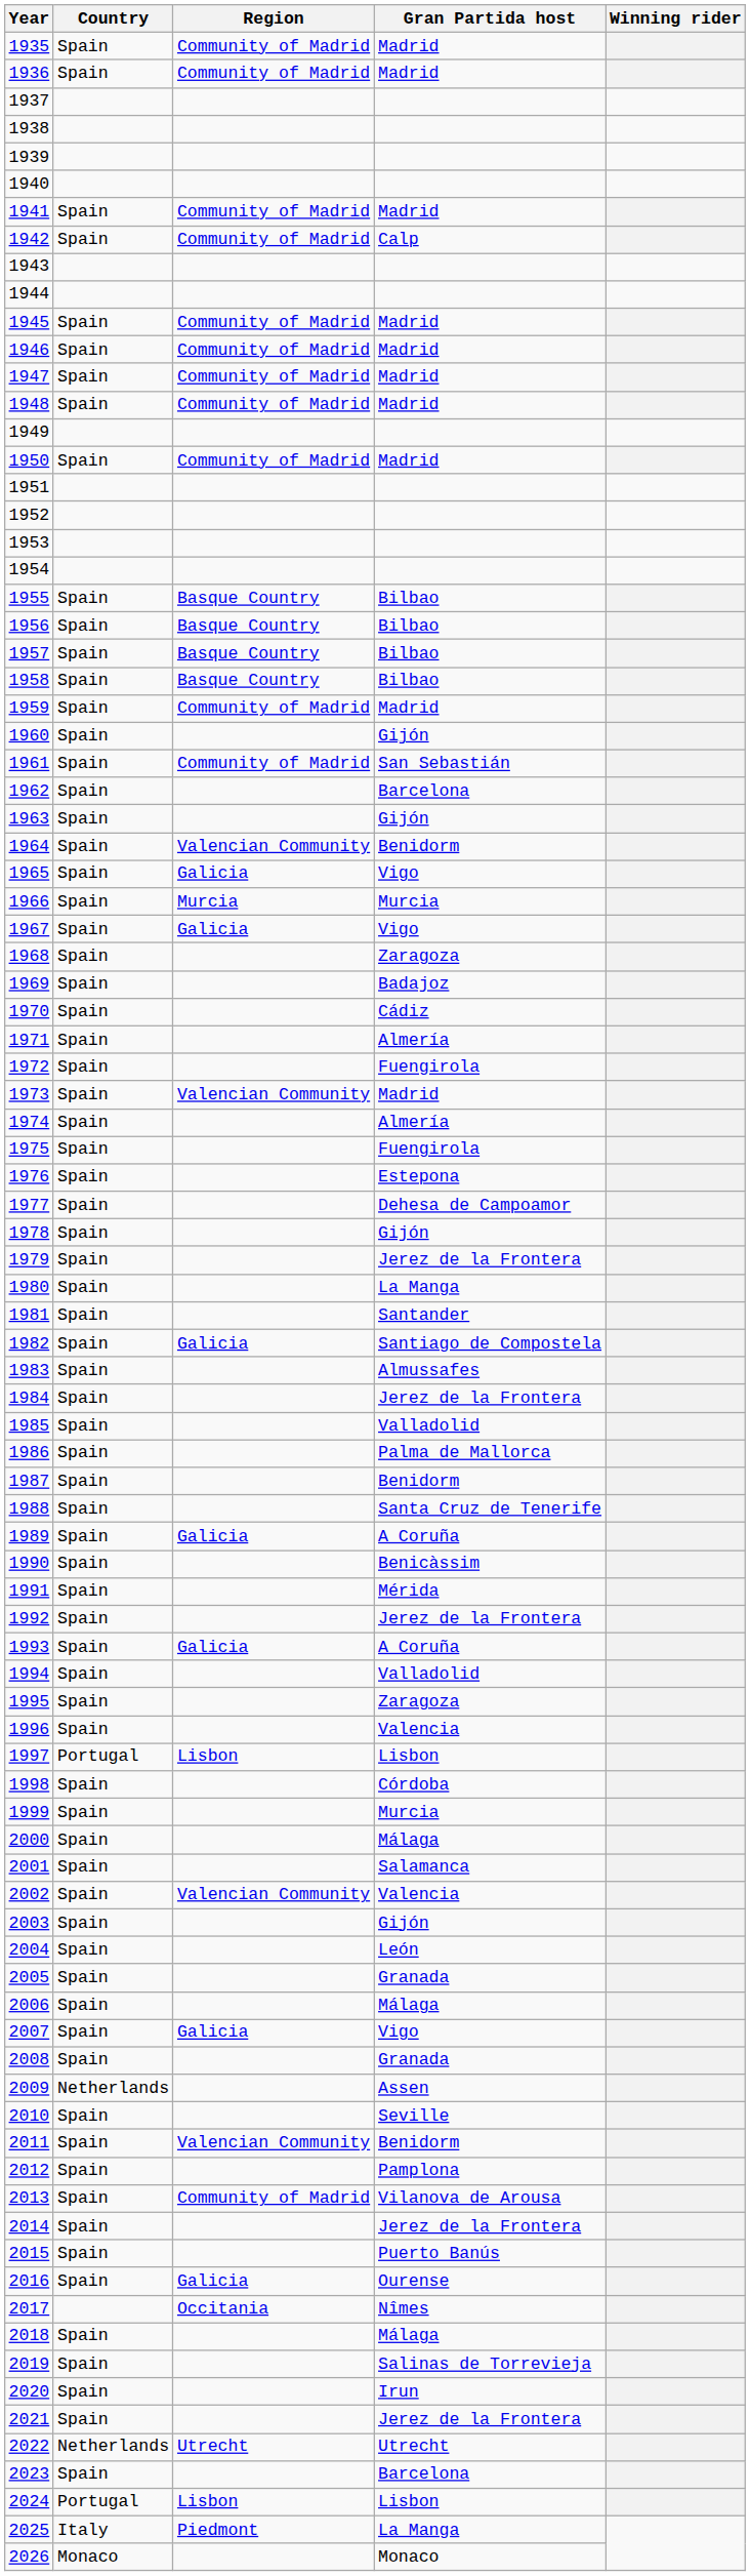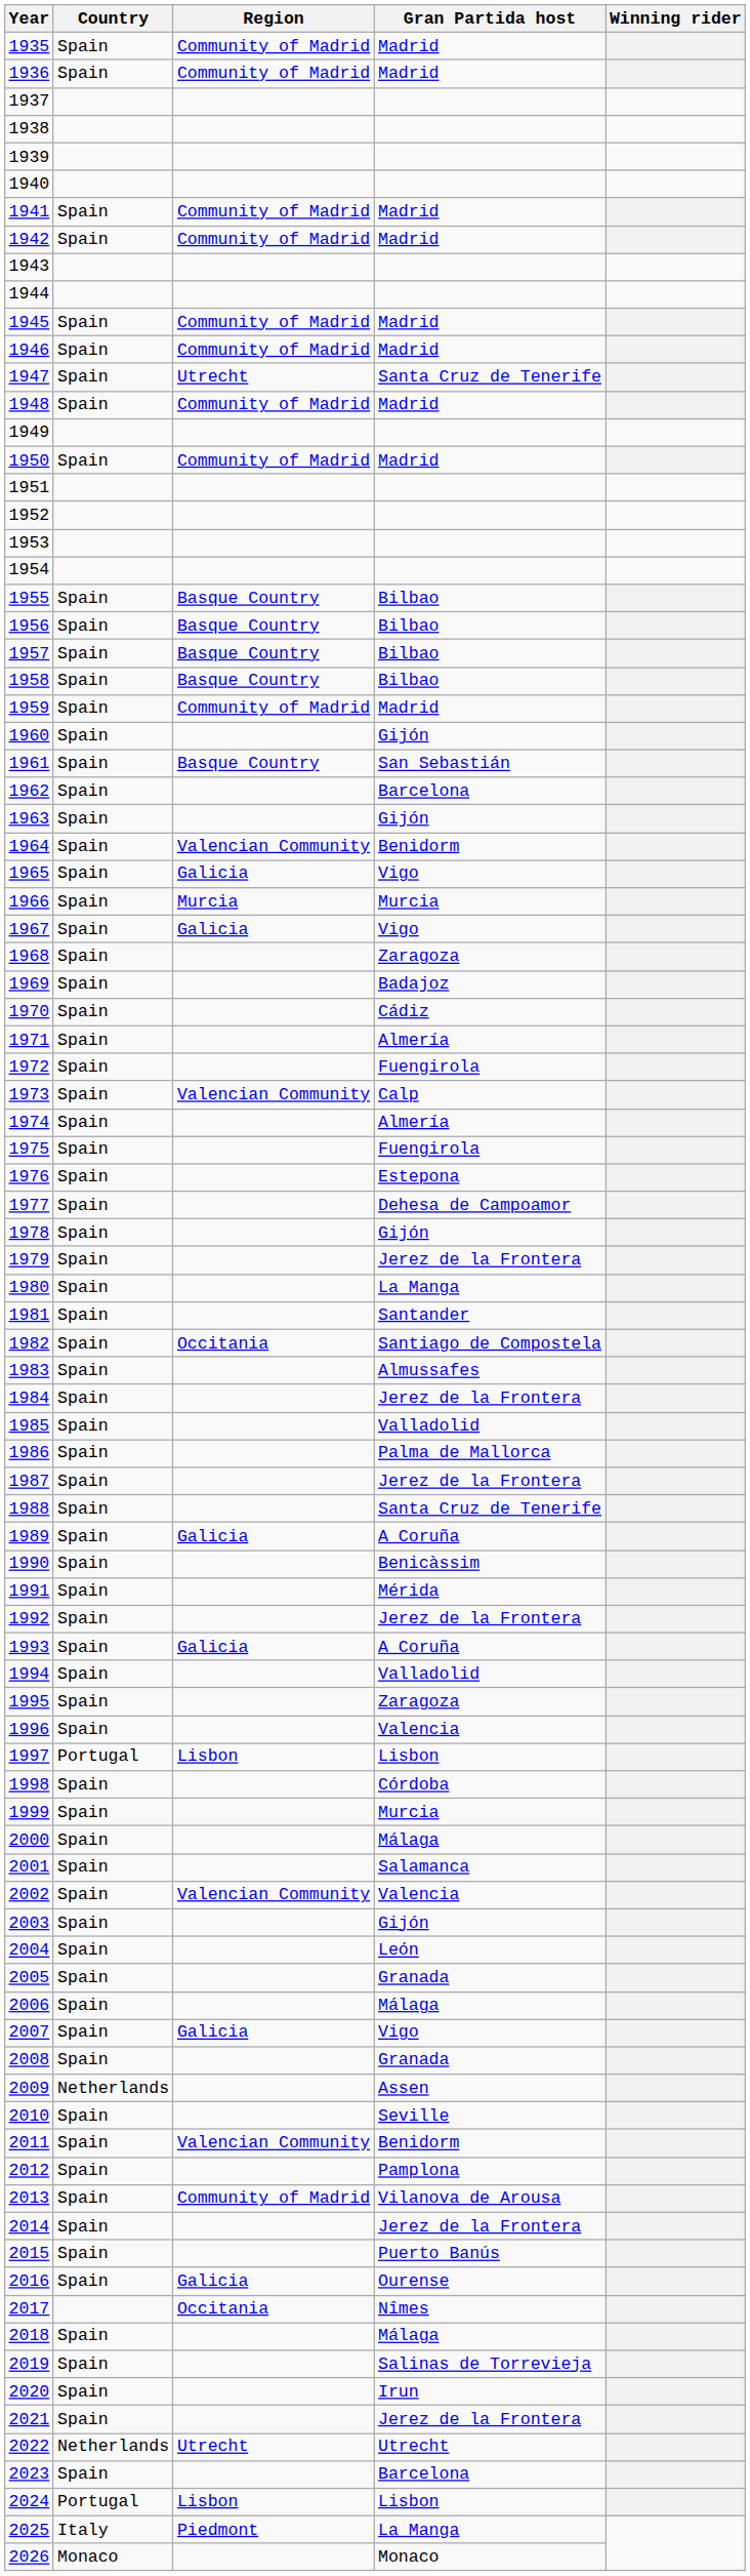1942 | Gran Partida host: Calp -> Madrid
1947 | Region: Community of Madrid -> Utrecht
1947 | Gran Partida host: Madrid -> Santa Cruz de Tenerife
1961 | Region: Community of Madrid -> Basque Country
1973 | Gran Partida host: Madrid -> Calp
1982 | Region: Galicia -> Occitania
1987 | Gran Partida host: Benidorm -> Jerez de la Frontera
